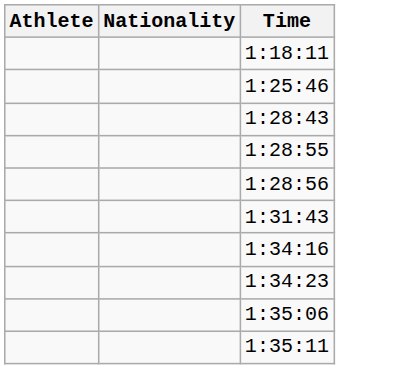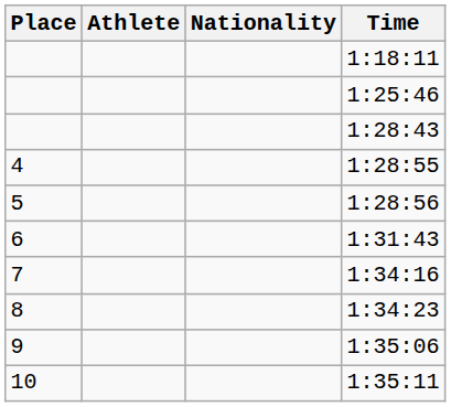+ column: Place | 4 | 5 | 6 | 7 | 8 | 9 | 10
